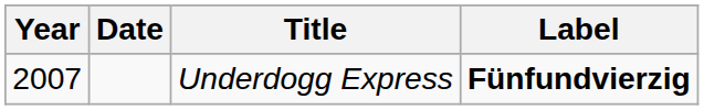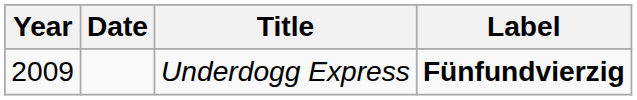Underdogg Express | Year: 2007 -> 2009
